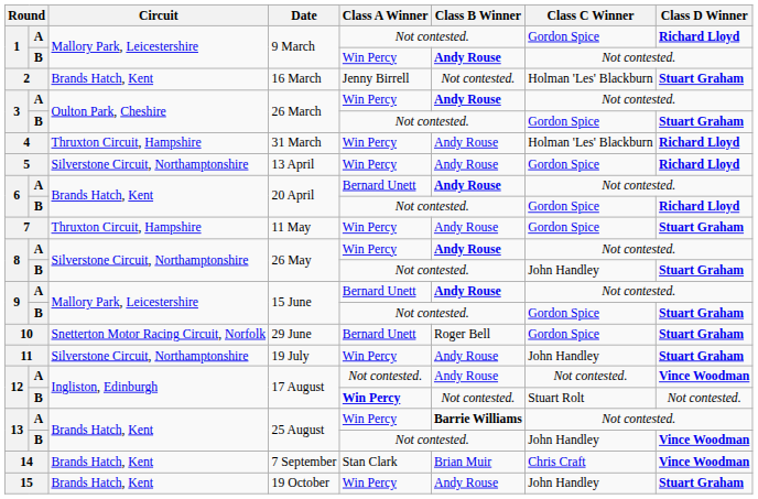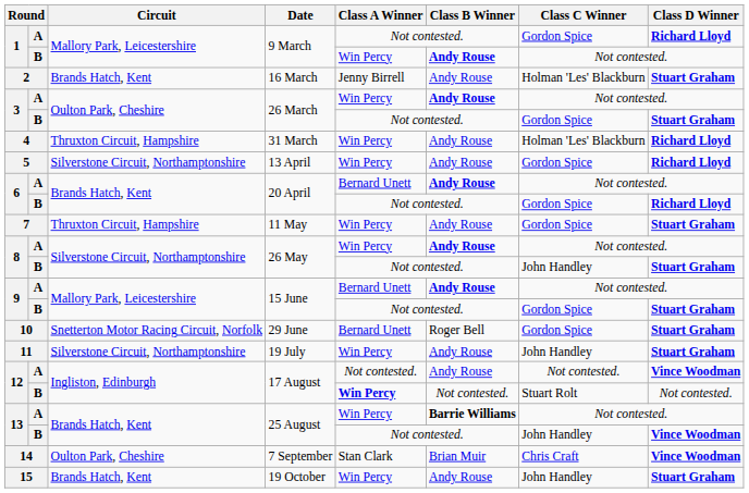2 | Class B Winner: Not contested. -> Andy Rouse
14 | Circuit: Brands Hatch, Kent -> Oulton Park, Cheshire
